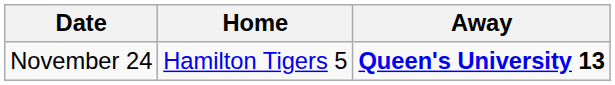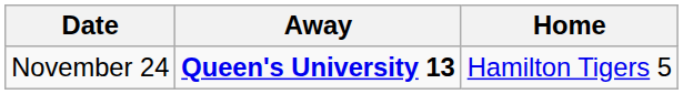columns swapped: Away <-> Home
